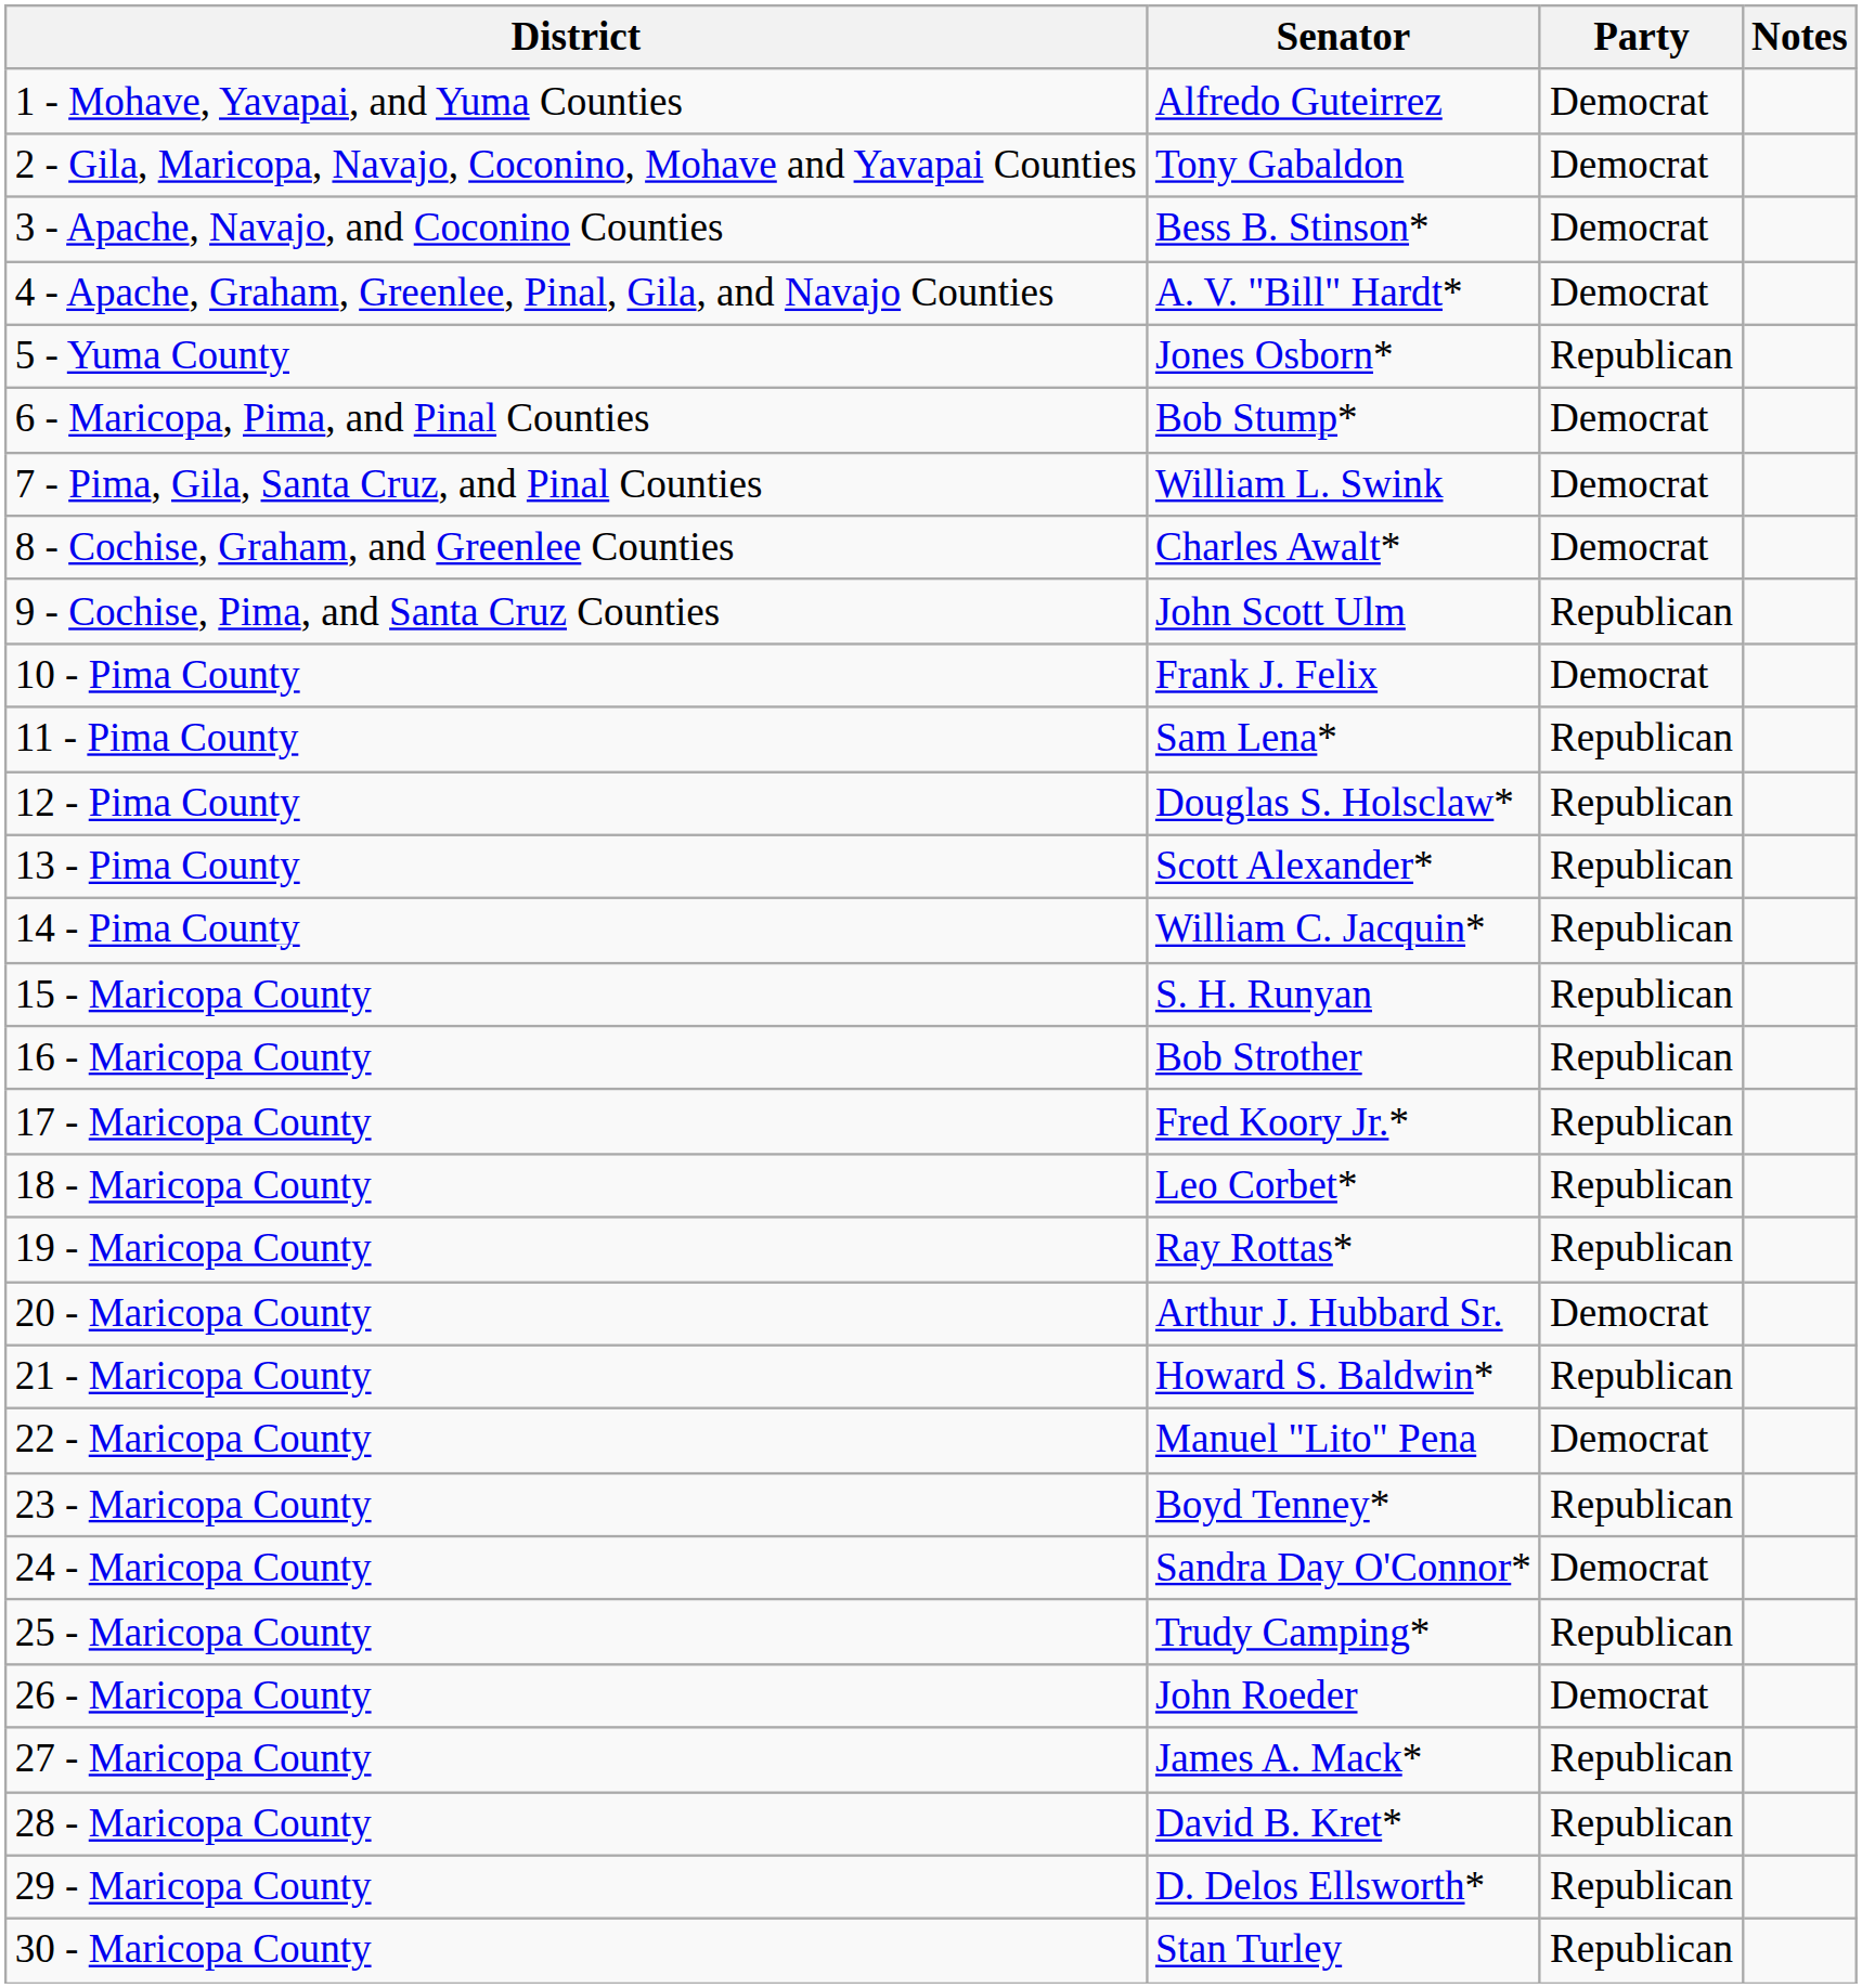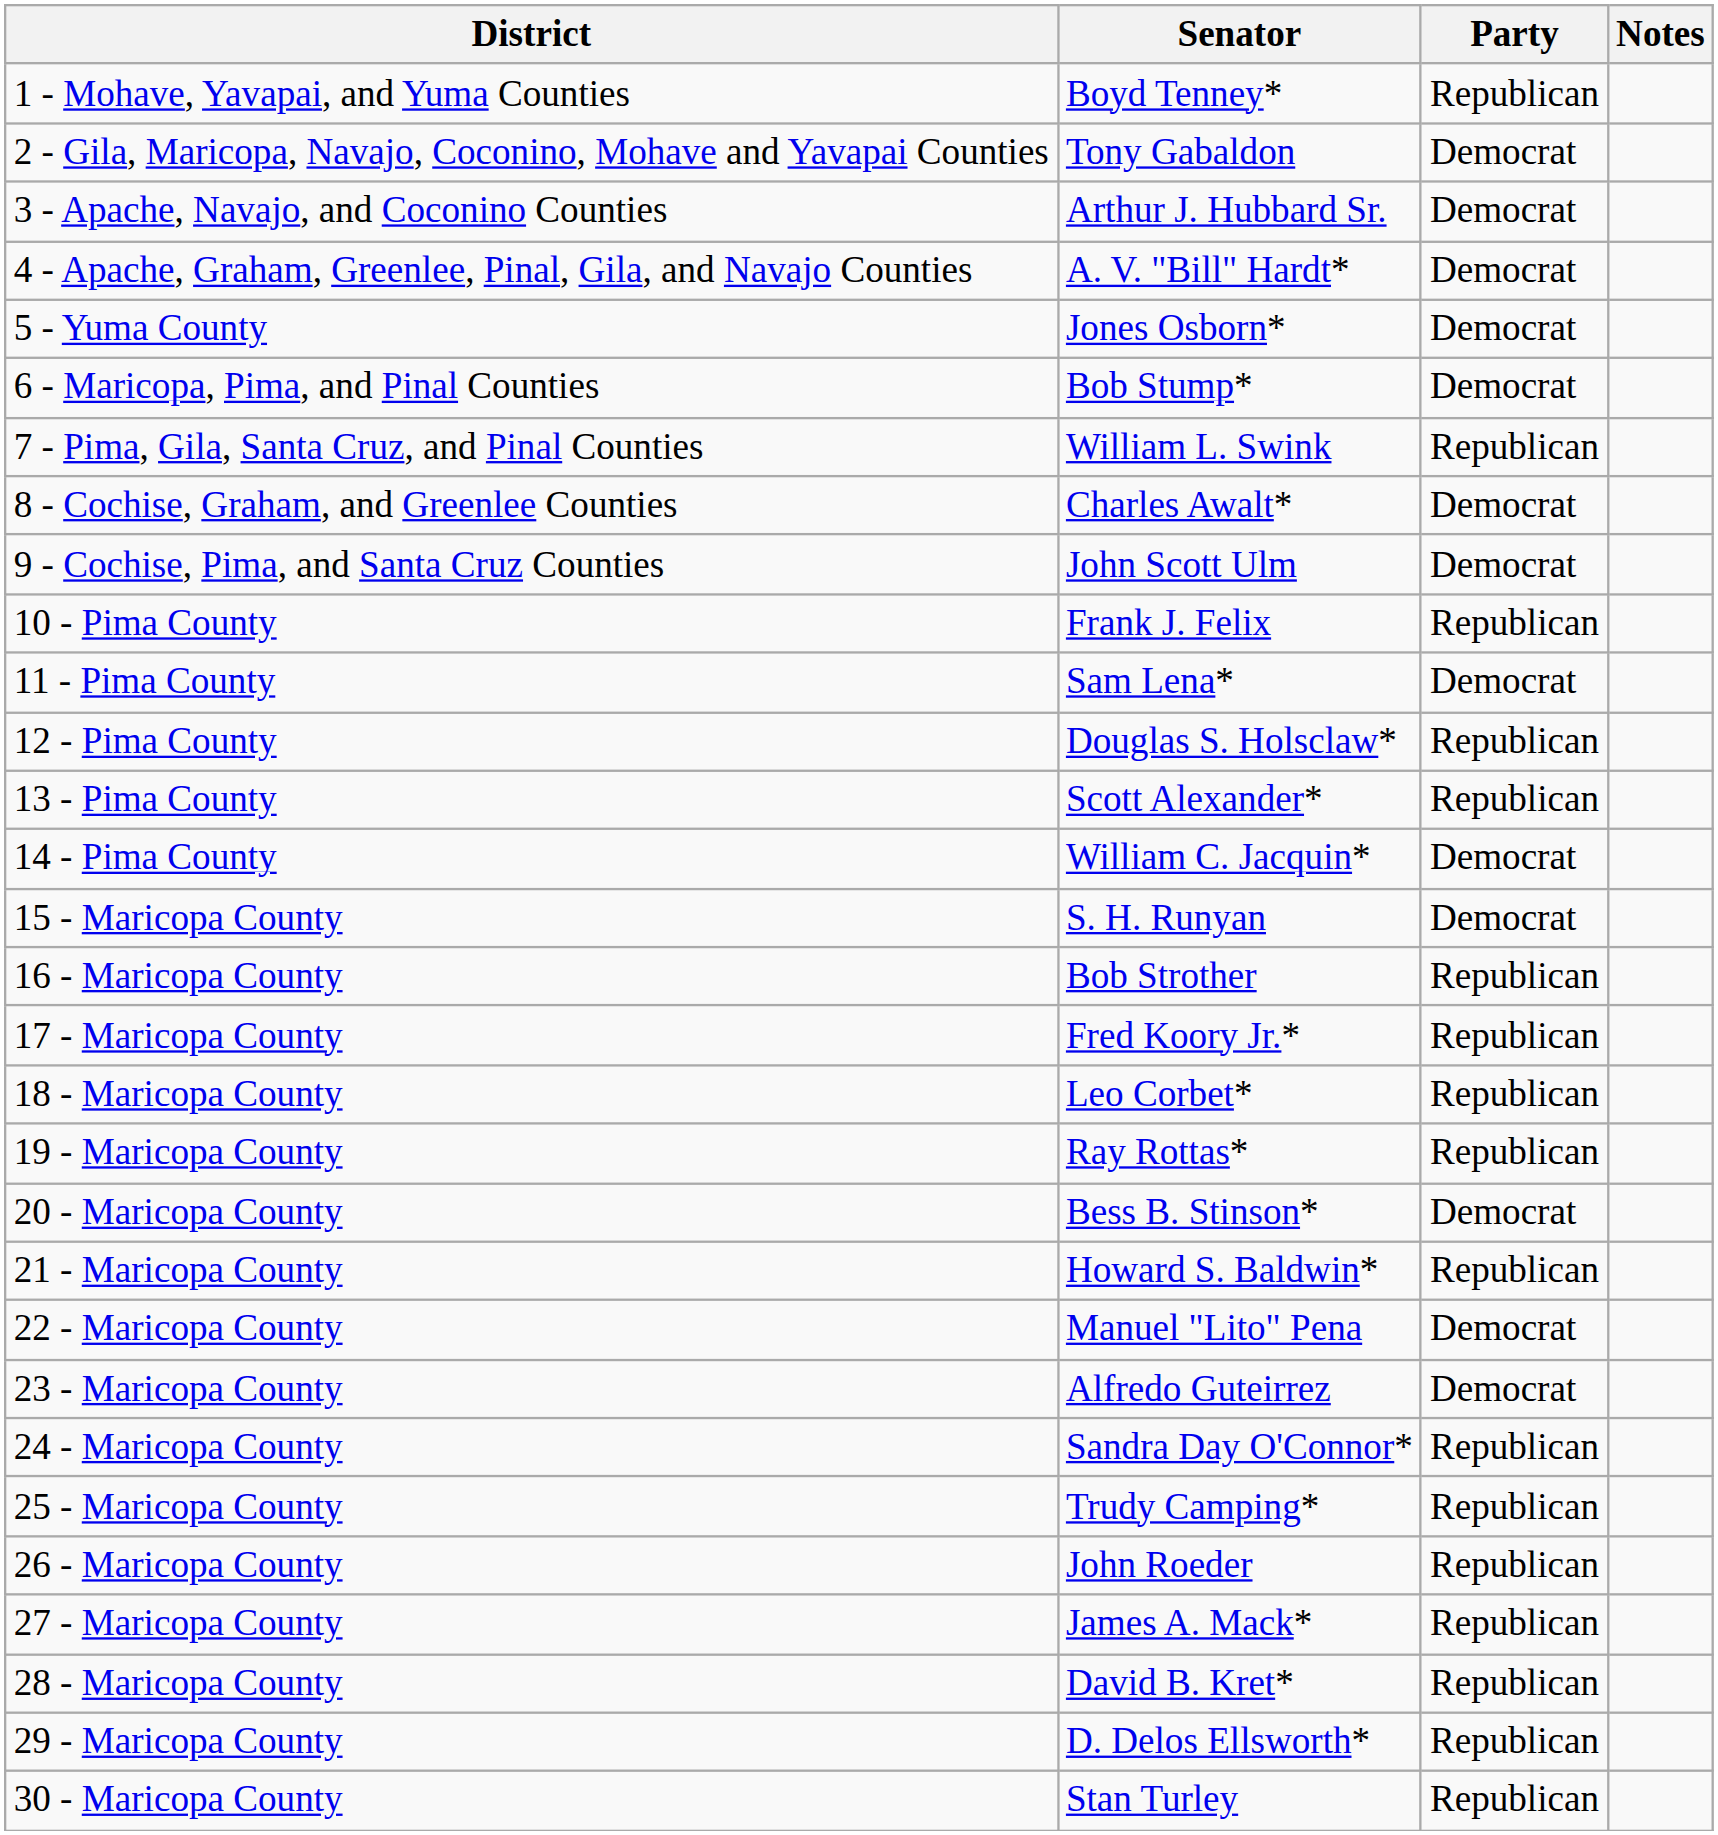1 - Mohave, Yavapai, and Yuma Counties | Senator: Alfredo Guteirrez -> Boyd Tenney*
1 - Mohave, Yavapai, and Yuma Counties | Party: Democrat -> Republican
3 - Apache, Navajo, and Coconino Counties | Senator: Bess B. Stinson* -> Arthur J. Hubbard Sr.
5 - Yuma County | Party: Republican -> Democrat
7 - Pima, Gila, Santa Cruz, and Pinal Counties | Party: Democrat -> Republican
9 - Cochise, Pima, and Santa Cruz Counties | Party: Republican -> Democrat
10 - Pima County | Party: Democrat -> Republican
11 - Pima County | Party: Republican -> Democrat
14 - Pima County | Party: Republican -> Democrat
15 - Maricopa County | Party: Republican -> Democrat
20 - Maricopa County | Senator: Arthur J. Hubbard Sr. -> Bess B. Stinson*
23 - Maricopa County | Senator: Boyd Tenney* -> Alfredo Guteirrez
23 - Maricopa County | Party: Republican -> Democrat
24 - Maricopa County | Party: Democrat -> Republican
26 - Maricopa County | Party: Democrat -> Republican
